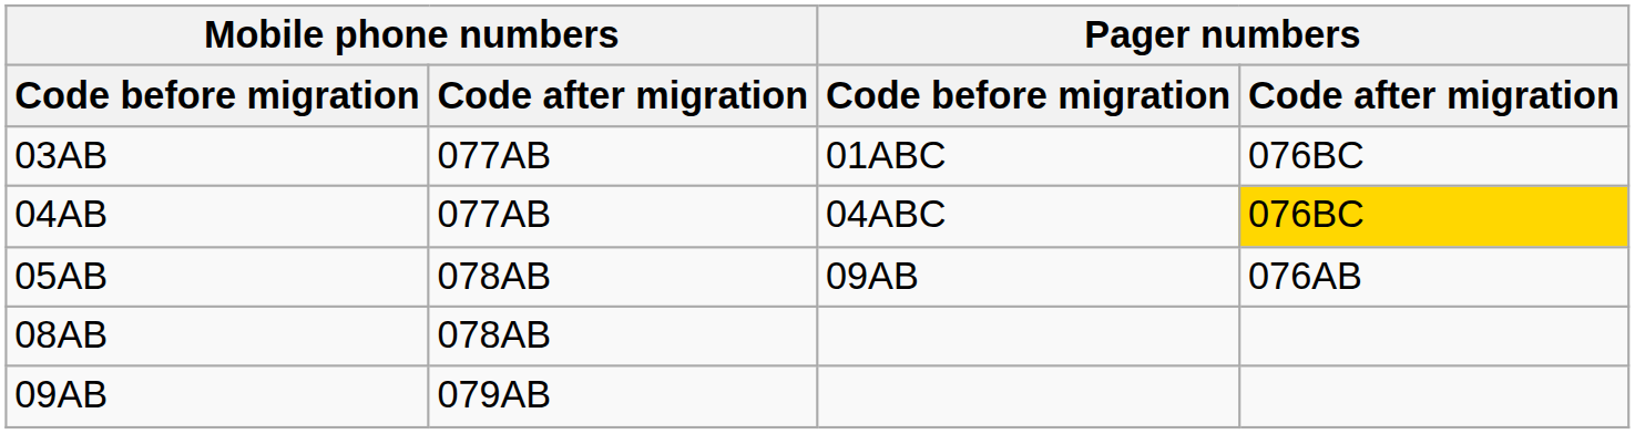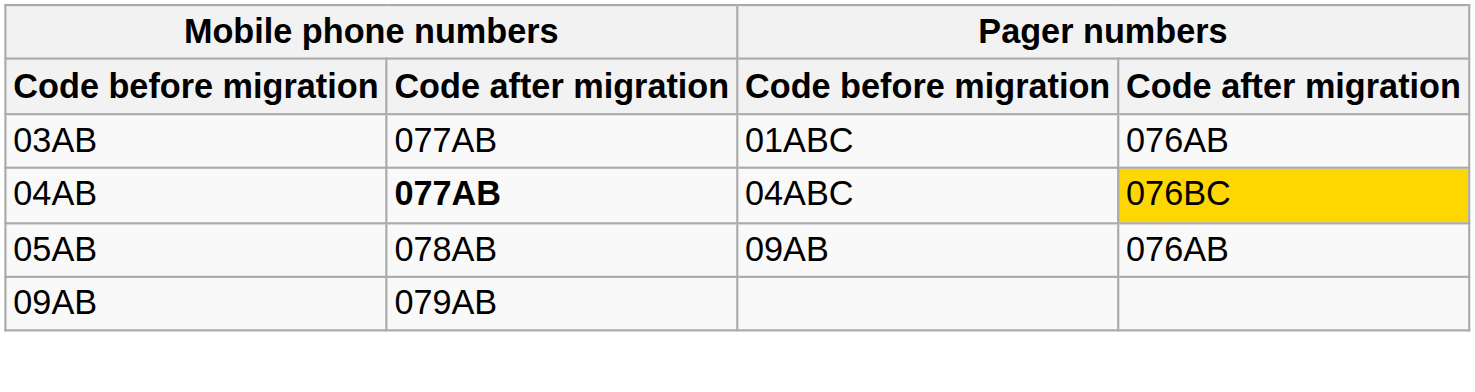03AB | Pager numbers / Code after migration: 076BC -> 076AB
04AB | Mobile phone numbers / Code after migration: normal -> bold
- row: 08AB | 078AB
